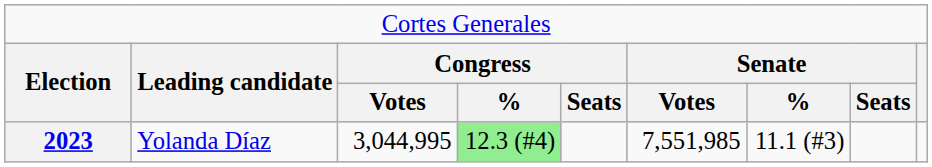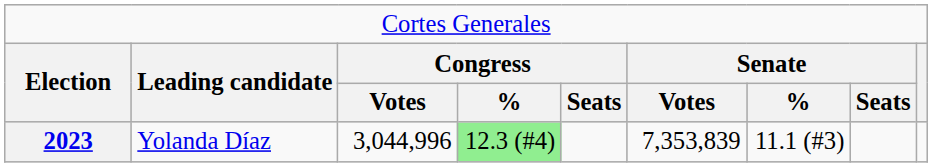2023 | column 3: 3,044,995 -> 3,044,996
2023 | column 6: 7,551,985 -> 7,353,839
